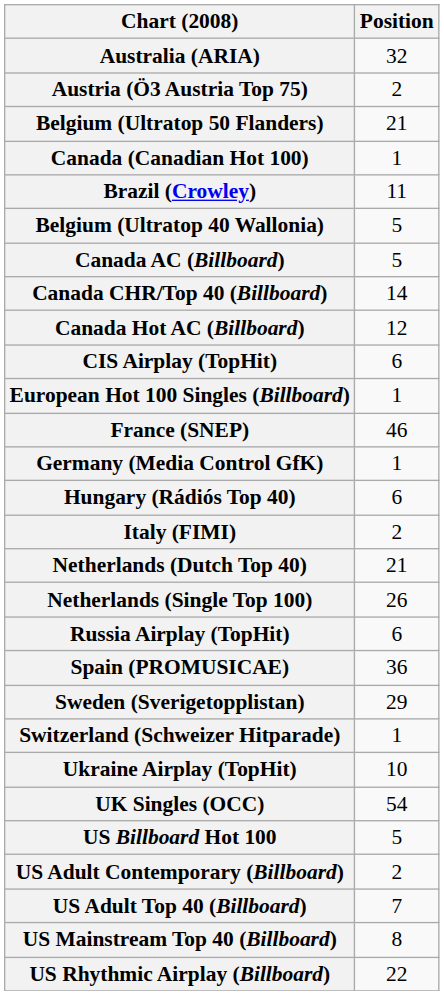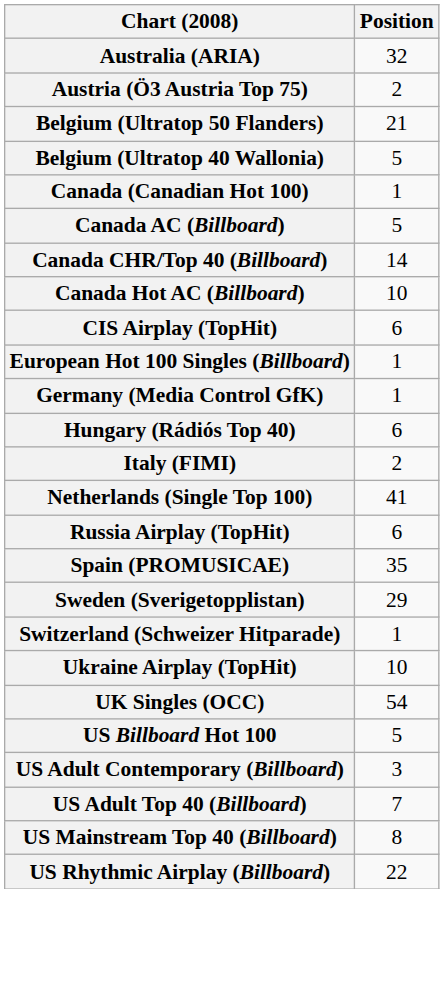rows swapped: Belgium (Ultratop 40 Wallonia) <-> Canada (Canadian Hot 100)
- row: Brazil (Crowley) | 11
Canada Hot AC (Billboard) | Position: 12 -> 10
- row: France (SNEP) | 46
- row: Netherlands (Dutch Top 40) | 21
Netherlands (Single Top 100) | Position: 26 -> 41
Spain (PROMUSICAE) | Position: 36 -> 35
US Adult Contemporary (Billboard) | Position: 2 -> 3
